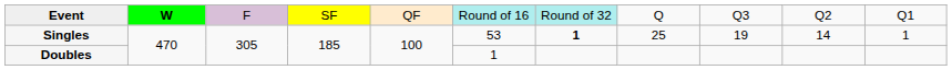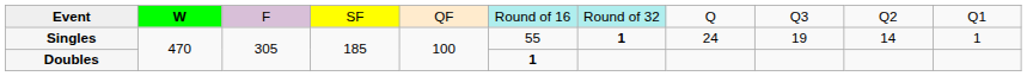Singles | column 6: 53 -> 55
Singles | column 8: 25 -> 24
Doubles | column 6: normal -> bold
